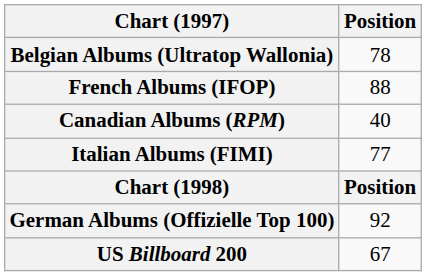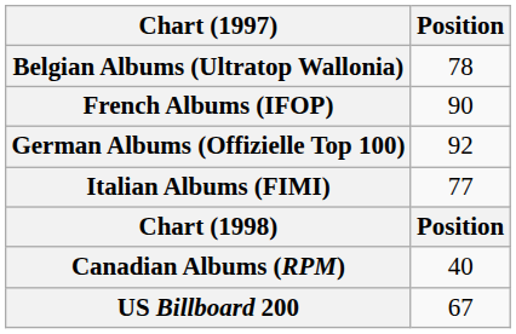French Albums (IFOP) | Position: 88 -> 90
rows swapped: German Albums (Offizielle Top 100) <-> Canadian Albums (RPM)
